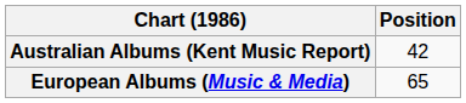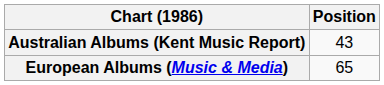Australian Albums (Kent Music Report) | Position: 42 -> 43
